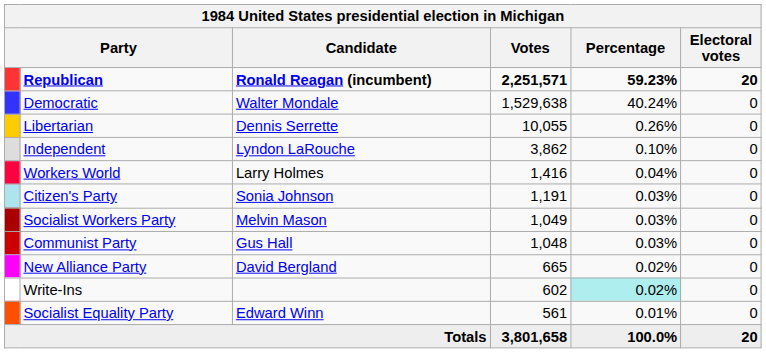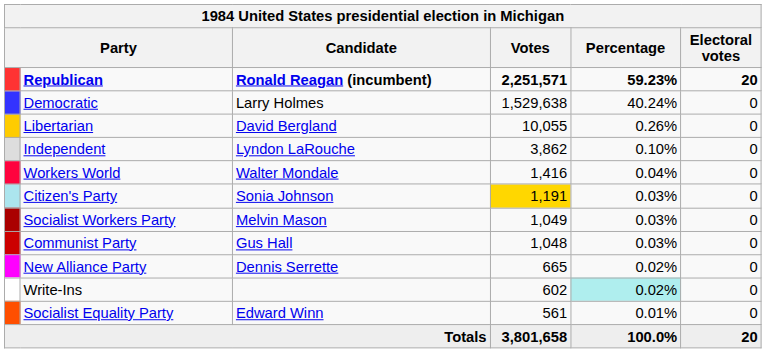Democratic | Candidate: Walter Mondale -> Larry Holmes
Libertarian | Candidate: Dennis Serrette -> David Bergland
Workers World | Candidate: Larry Holmes -> Walter Mondale
Citizen's Party | Votes: no background -> gold background
New Alliance Party | Candidate: David Bergland -> Dennis Serrette
